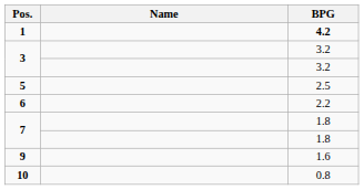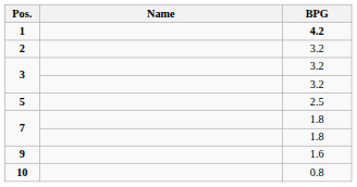+ row: 2 | 3.2
- row: 6 | 2.2
